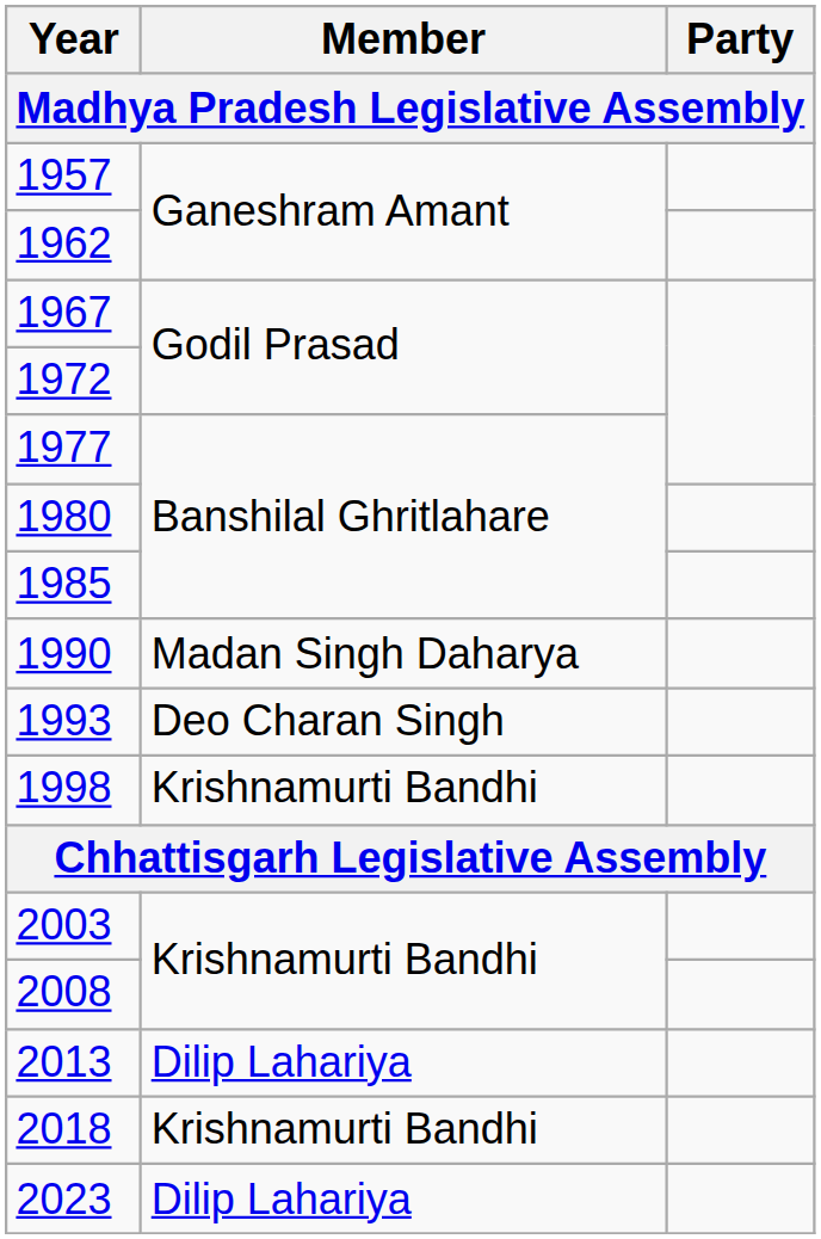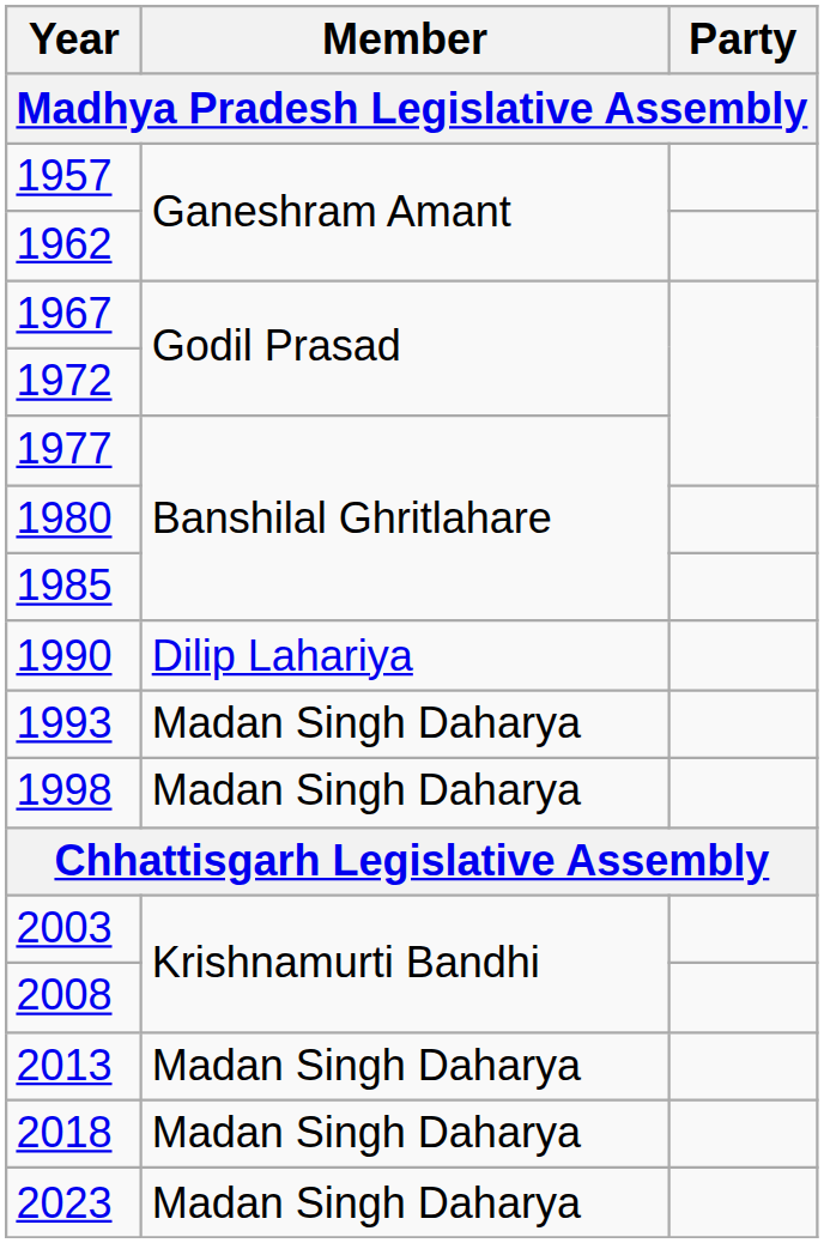1990 | Member: Madan Singh Daharya -> Dilip Lahariya
1993 | Member: Deo Charan Singh -> Madan Singh Daharya
1998 | Member: Krishnamurti Bandhi -> Madan Singh Daharya
2013 | Member: Dilip Lahariya -> Madan Singh Daharya
2018 | Member: Krishnamurti Bandhi -> Madan Singh Daharya
2023 | Member: Dilip Lahariya -> Madan Singh Daharya
